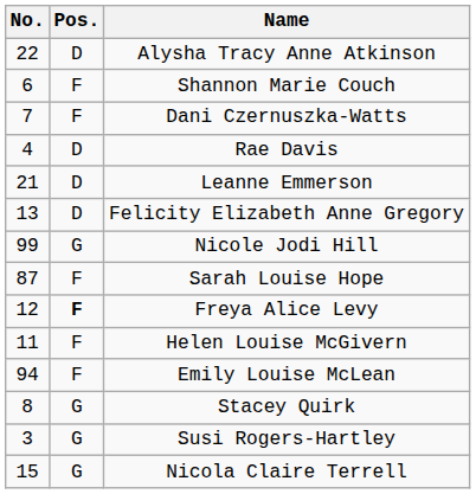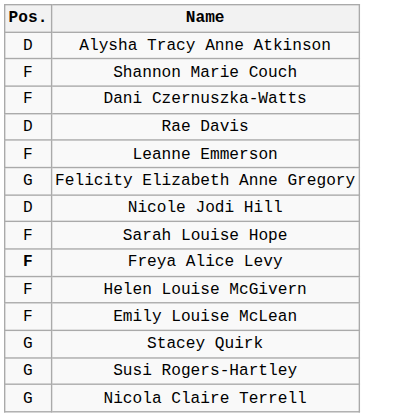- column: No. | 22 | 6 | 7 | 4 | 21 | 13 | 99 | 87 | 12 | 11 | 94 | 8 | 3 | 15
Leanne Emmerson | Pos.: D -> F
Felicity Elizabeth Anne Gregory | Pos.: D -> G
Nicole Jodi Hill | Pos.: G -> D
